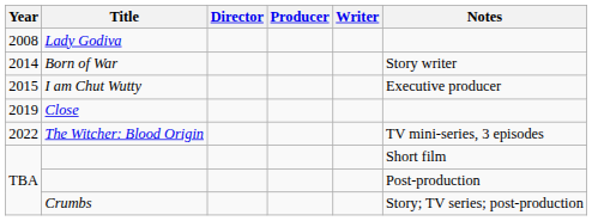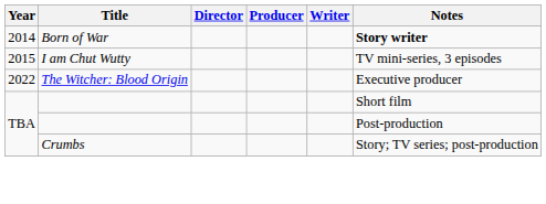- row: 2008 | Lady Godiva
Born of War | Notes: normal -> bold
I am Chut Wutty | Notes: Executive producer -> TV mini-series, 3 episodes
- row: 2019 | Close
The Witcher: Blood Origin | Notes: TV mini-series, 3 episodes -> Executive producer
